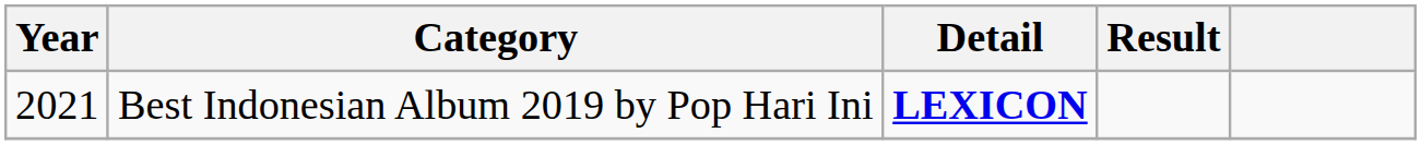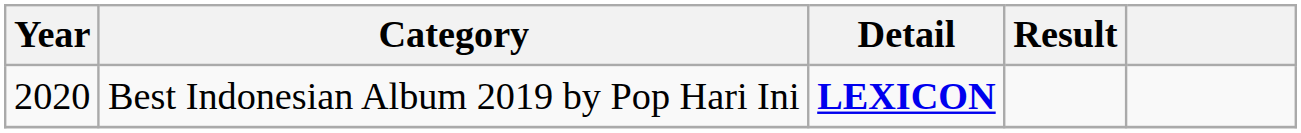Best Indonesian Album 2019 by Pop Hari Ini | Year: 2021 -> 2020
